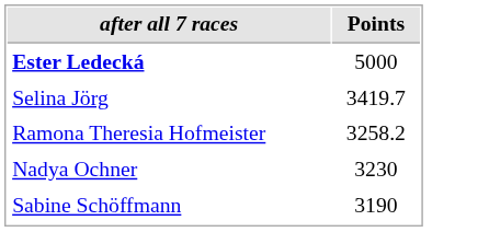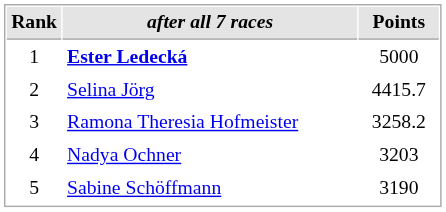+ column: Rank | 1 | 2 | 3 | 4 | 5
Selina Jörg | Points: 3419.7 -> 4415.7
Nadya Ochner | Points: 3230 -> 3203
